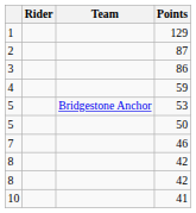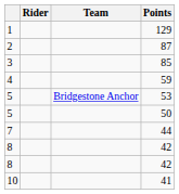3 | Points: 86 -> 85
7 | Points: 46 -> 44
